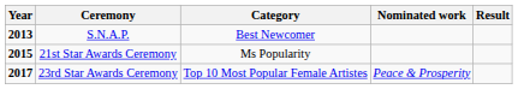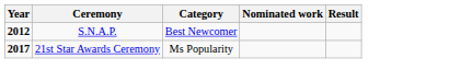S.N.A.P. | Year: 2013 -> 2012
21st Star Awards Ceremony | Year: 2015 -> 2017
- row: 2017 | 23rd Star Awards Ceremony | Top 10 Most Popular Female Artistes | Peace & Prosperity
